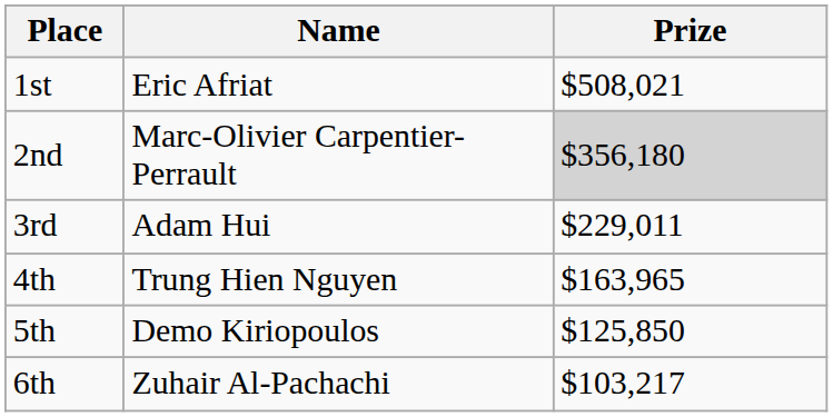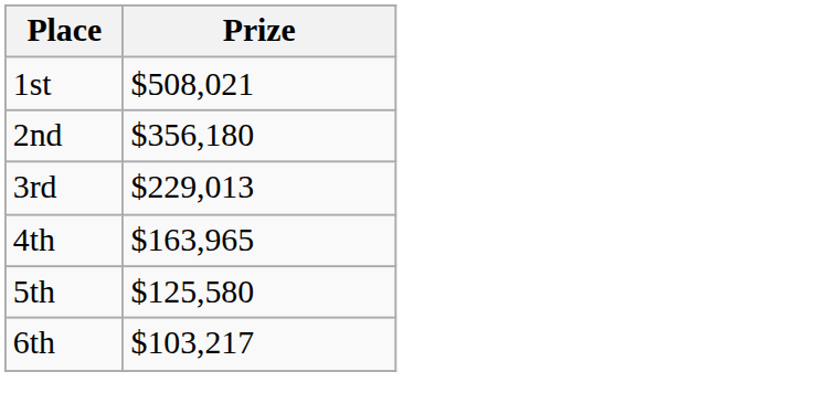- column: Name | Eric Afriat | Marc-Olivier Carpentier-Perrault | Adam Hui | Trung Hien Nguyen | Demo Kiriopoulos | Zuhair Al-Pachachi
2nd | Prize: lightgrey background -> no background
3rd | Prize: $229,011 -> $229,013
5th | Prize: $125,850 -> $125,580
